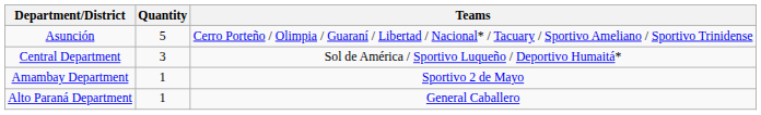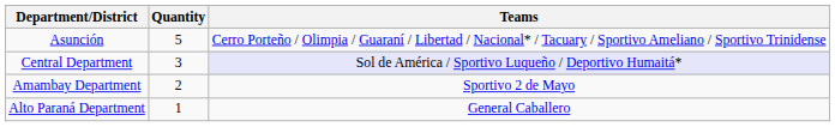Central Department | Teams: no background -> lavender background
Amambay Department | Quantity: 1 -> 2
